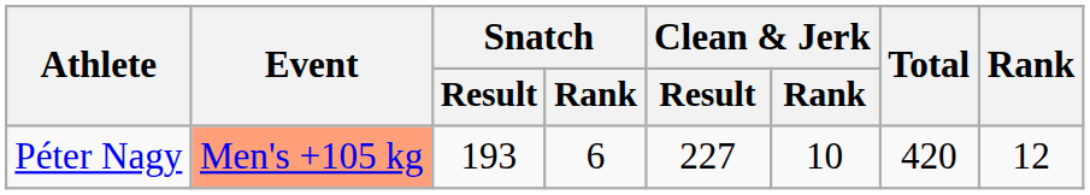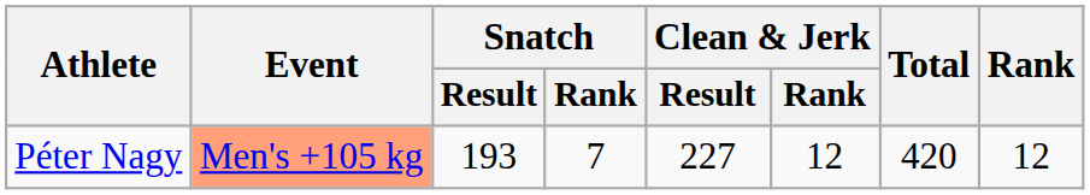Péter Nagy | Snatch / Rank: 6 -> 7
Péter Nagy | Clean & Jerk / Rank: 10 -> 12
